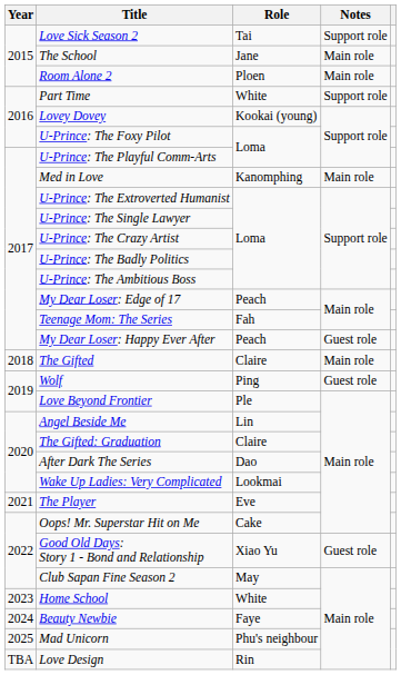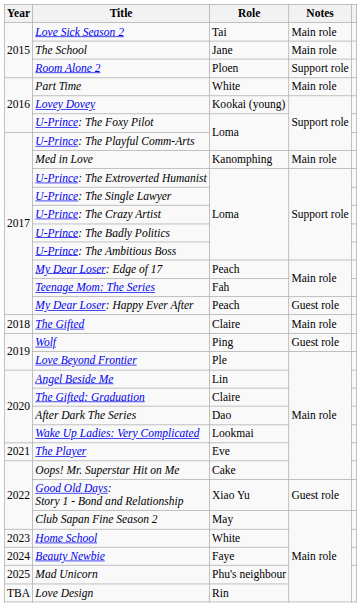Love Sick Season 2 | Notes: Support role -> Main role
Room Alone 2 | Notes: Main role -> Support role
Part Time | Notes: Support role -> Main role
